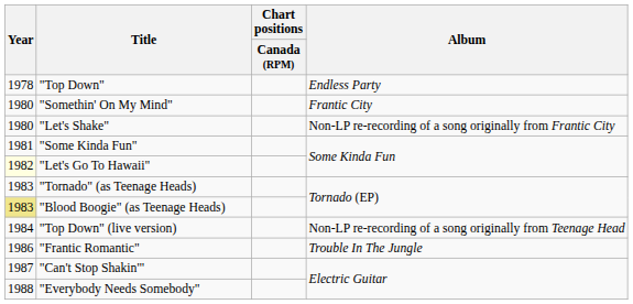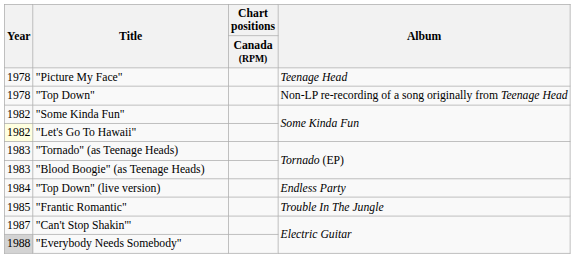+ row: 1978 | "Picture My Face" | Teenage Head
"Top Down" | Album: Endless Party -> Non-LP re-recording of a song originally from Teenage Head
- row: 1980 | "Somethin' On My Mind" | Frantic City
- row: 1980 | "Let's Shake" | Non-LP re-recording of a song originally from Frantic City
"Some Kinda Fun" | Year: 1981 -> 1982
"Blood Boogie" (as Teenage Heads) | Year: khaki background -> no background
"Top Down" (live version) | Album: Non-LP re-recording of a song originally from Teenage Head -> Endless Party
"Frantic Romantic" | Year: 1986 -> 1985
"Everybody Needs Somebody" | Year: no background -> lightgrey background
